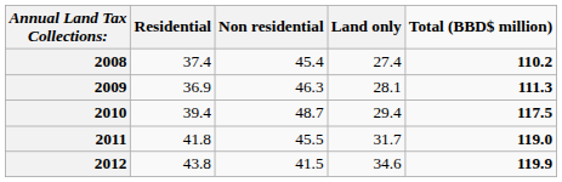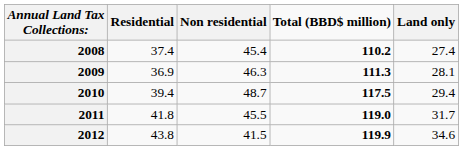columns swapped: Land only <-> Total (BBD$ million)
